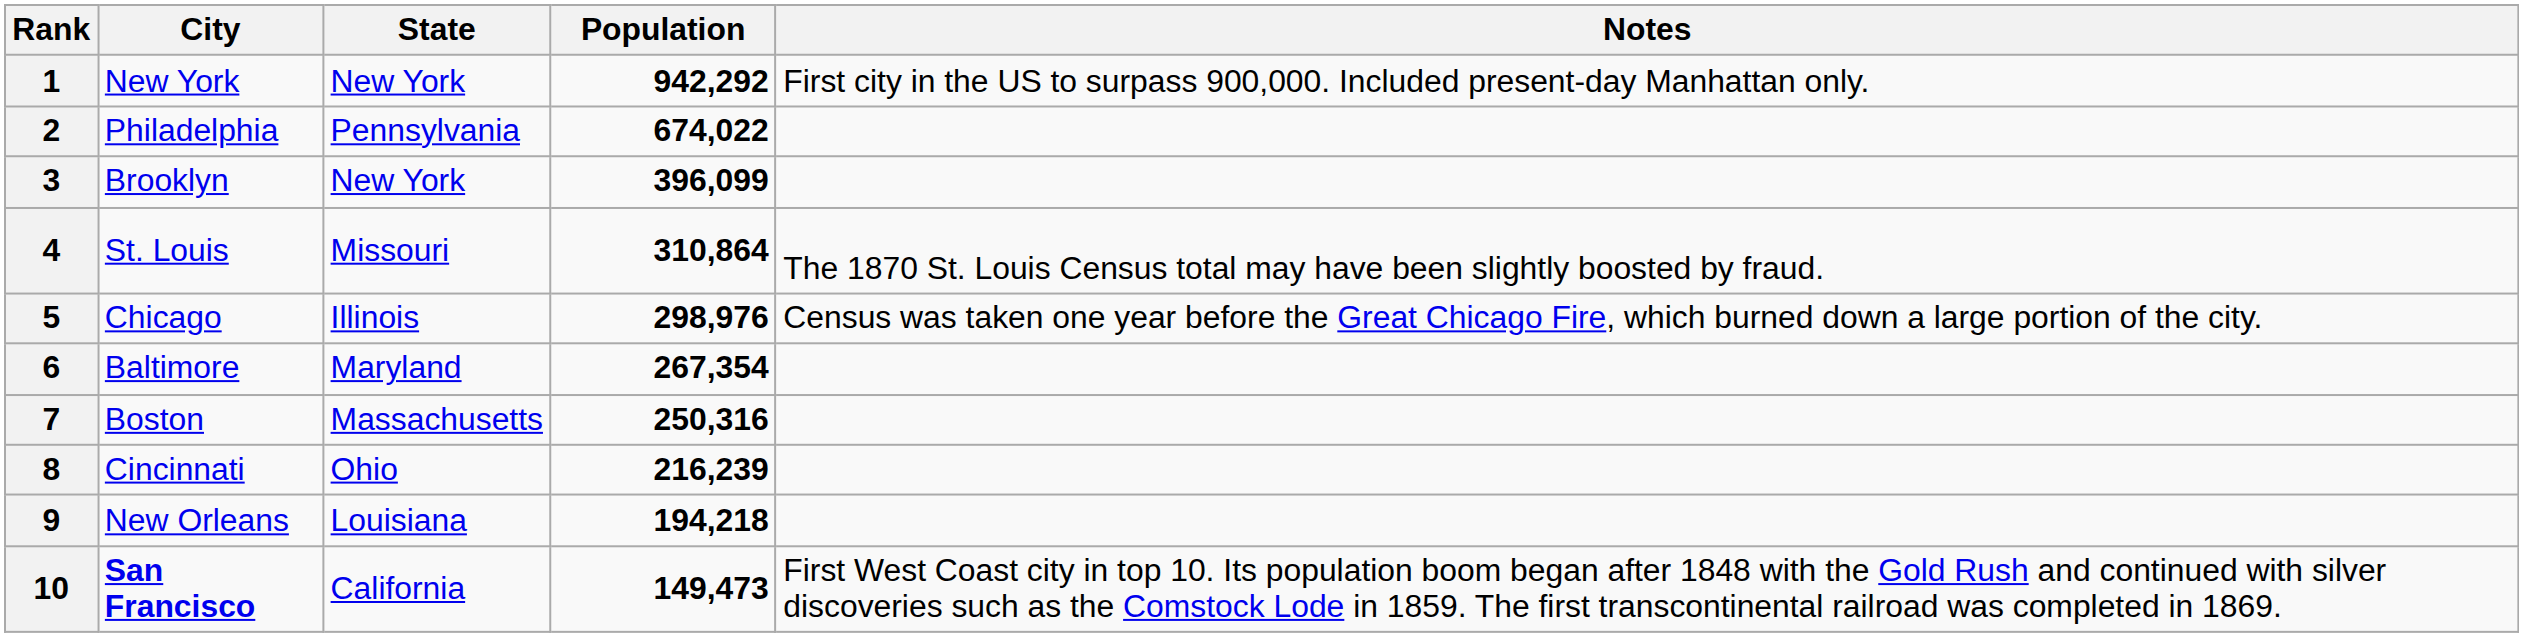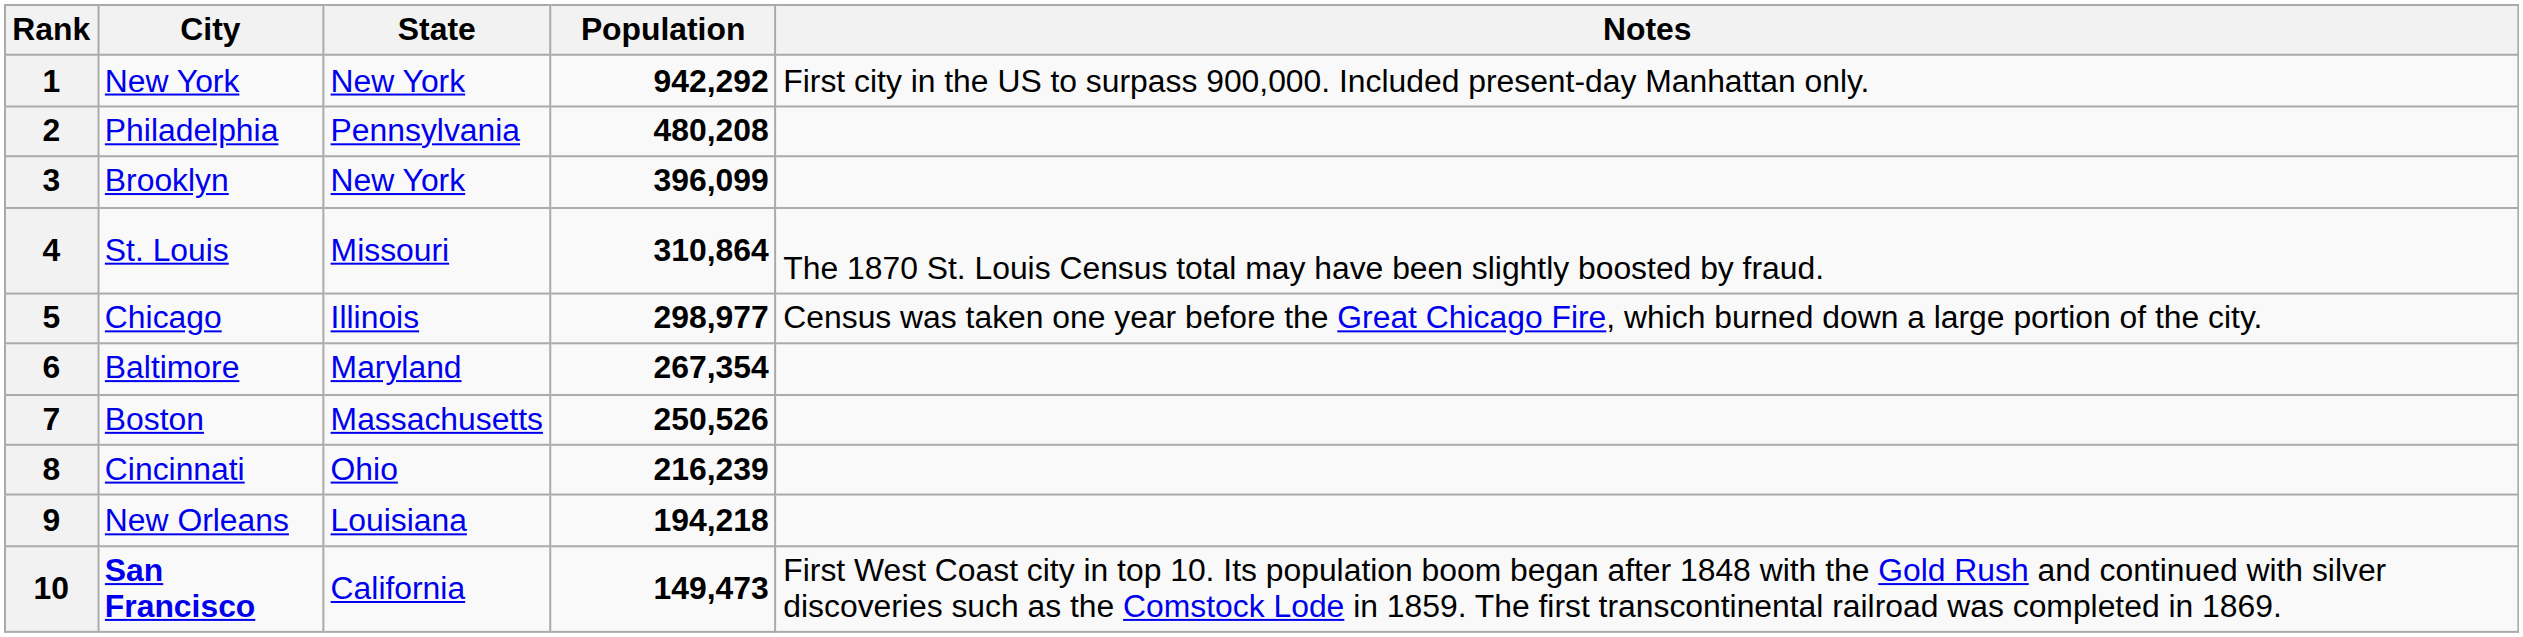2 | Population: 674,022 -> 480,208
5 | Population: 298,976 -> 298,977
7 | Population: 250,316 -> 250,526
